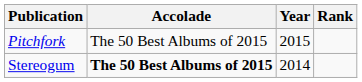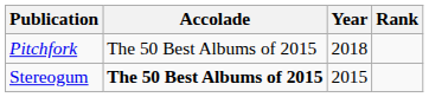Pitchfork | Year: 2015 -> 2018
Stereogum | Year: 2014 -> 2015
